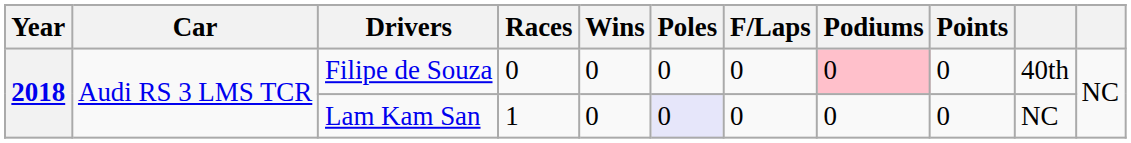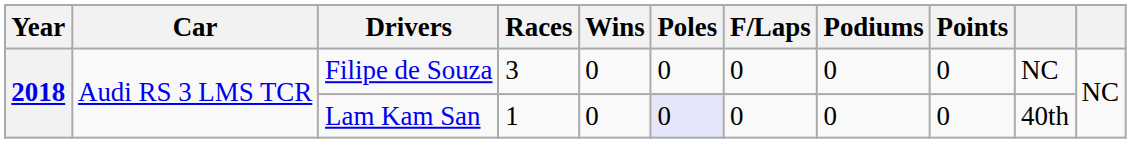Filipe de Souza | Races: 0 -> 3
Filipe de Souza | Podiums: pink background -> no background
Filipe de Souza | column 10: 40th -> NC
Lam Kam San | column 10: NC -> 40th
